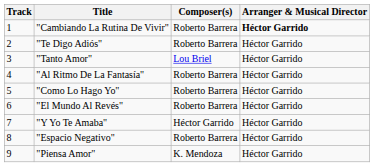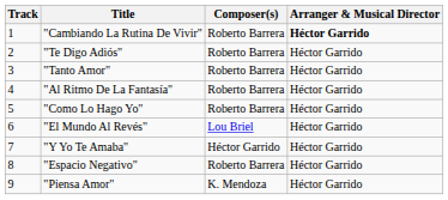"Tanto Amor" | Composer(s): Lou Briel -> Roberto Barrera
"El Mundo Al Revés" | Composer(s): Roberto Barrera -> Lou Briel
